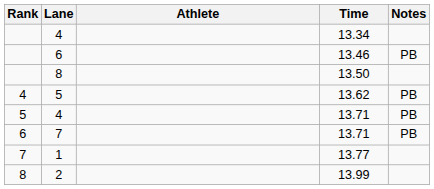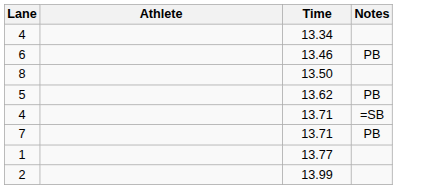- column: Rank | 4 | 5 | 6 | 7 | 8
4 / 13.71 | Notes: PB -> =SB
